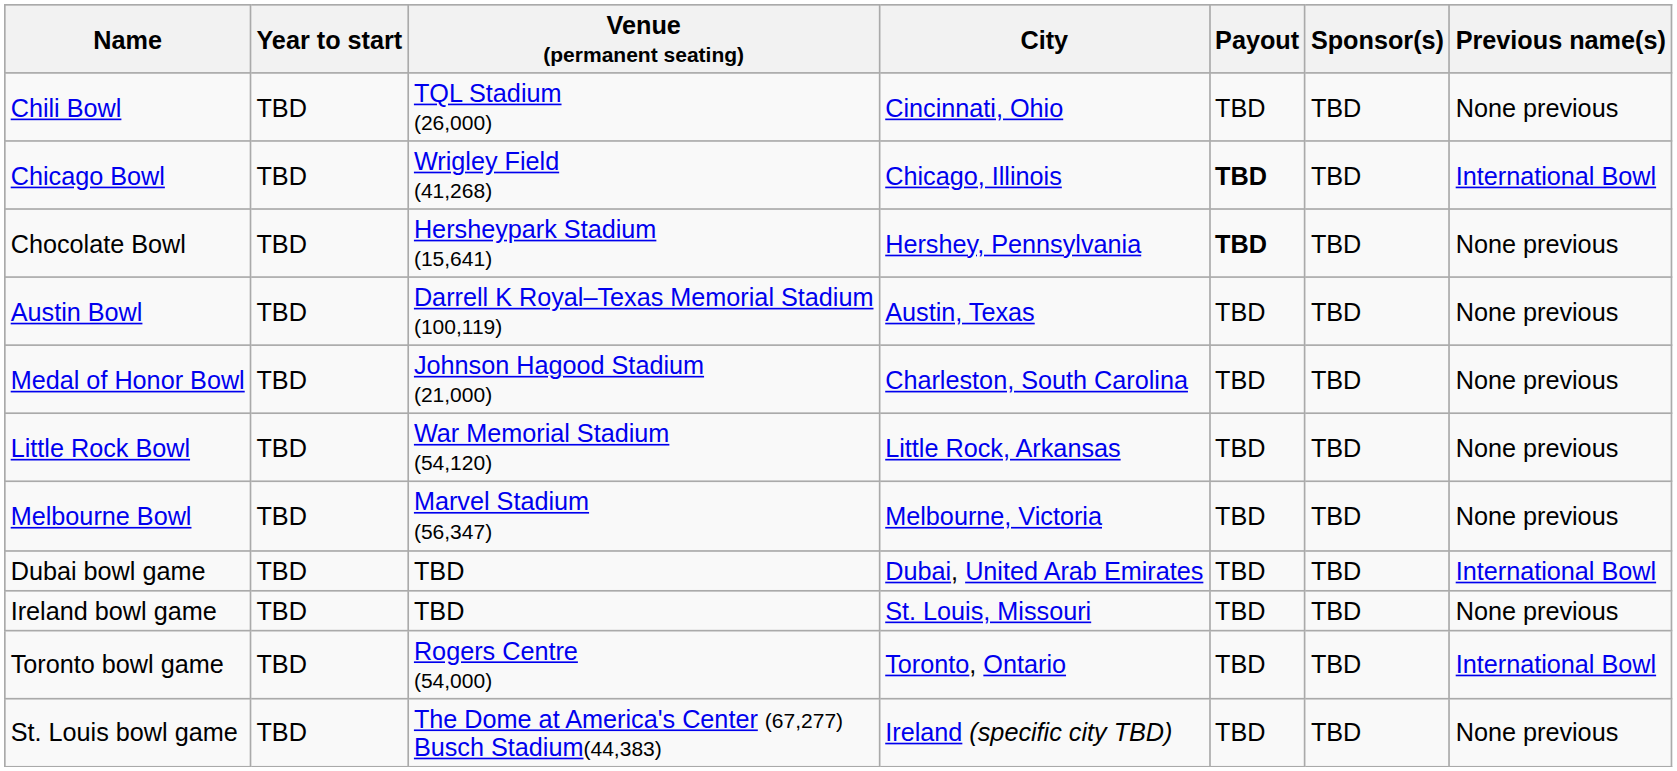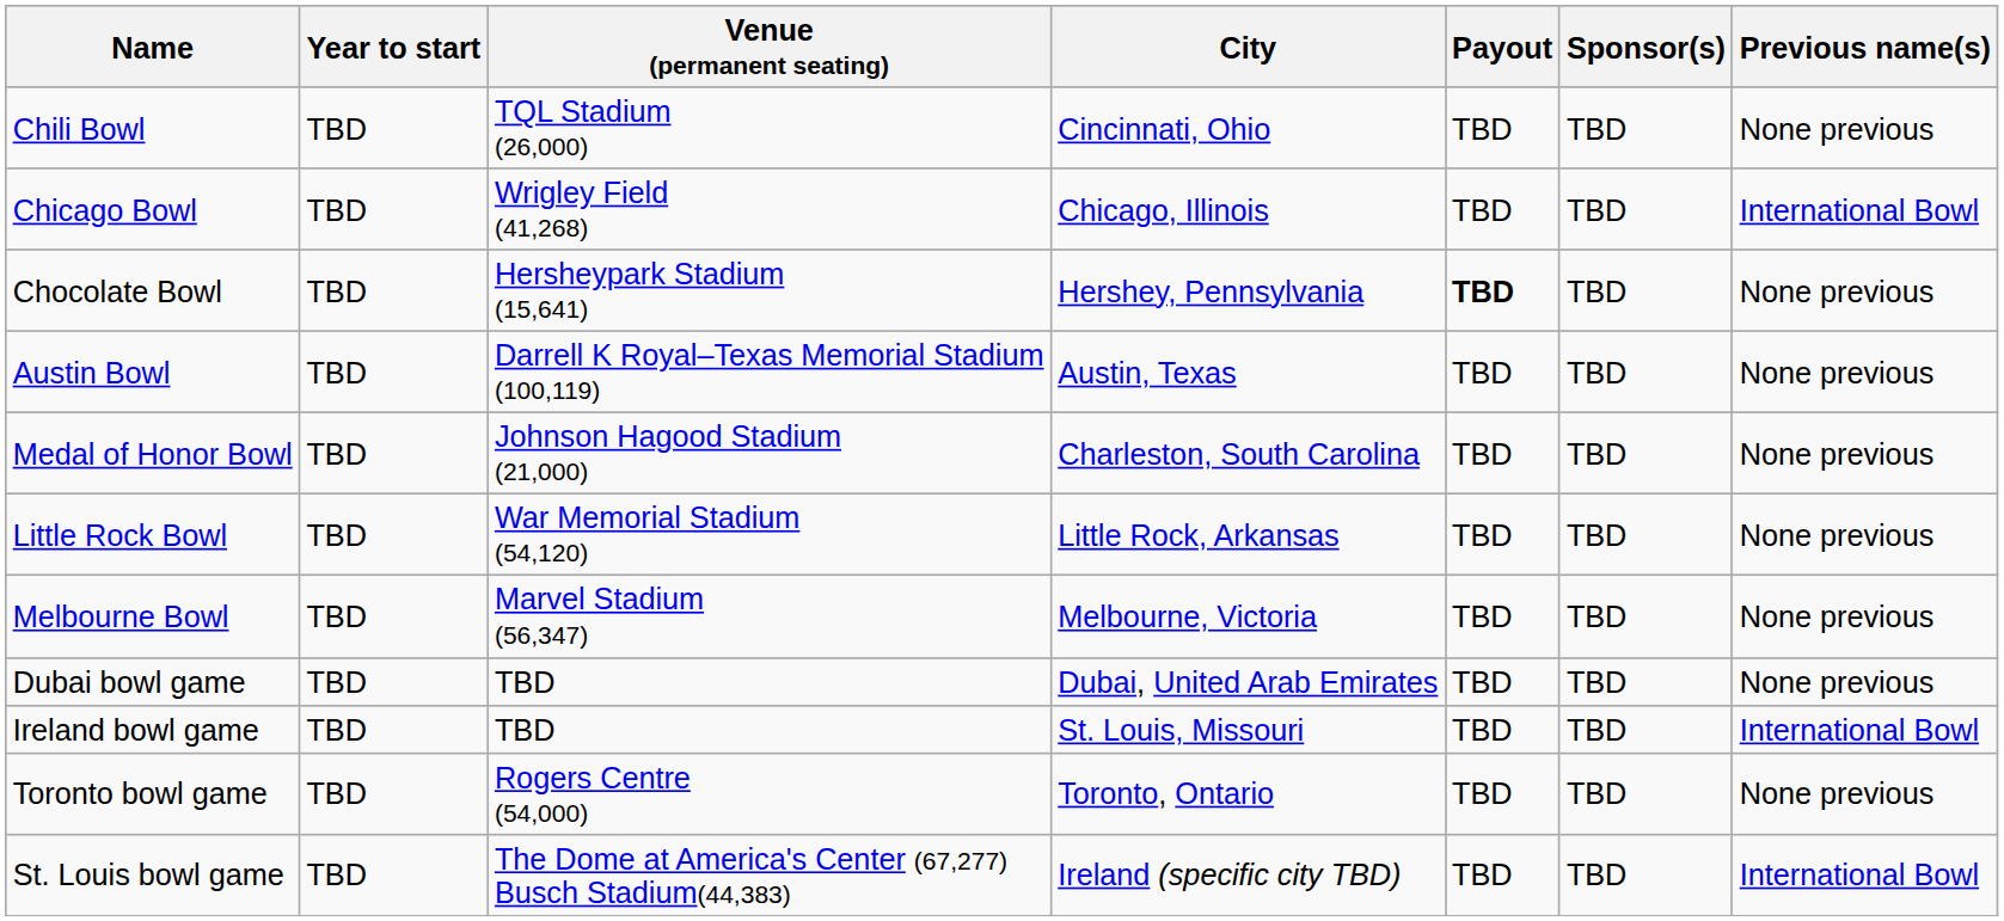Chicago Bowl | Payout: bold -> normal
Dubai bowl game | Previous name(s): International Bowl -> None previous
Ireland bowl game | Previous name(s): None previous -> International Bowl
Toronto bowl game | Previous name(s): International Bowl -> None previous
St. Louis bowl game | Previous name(s): None previous -> International Bowl
